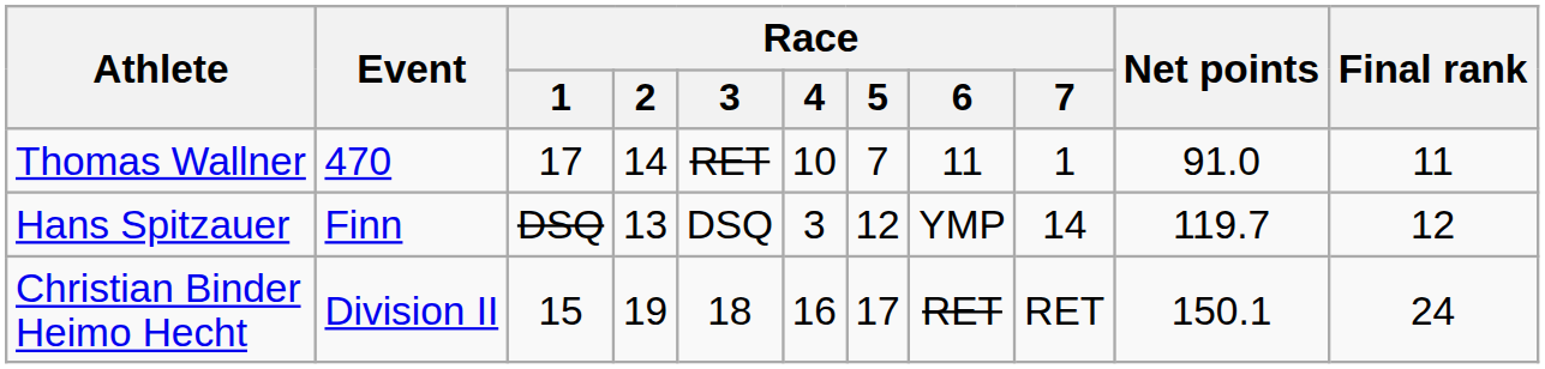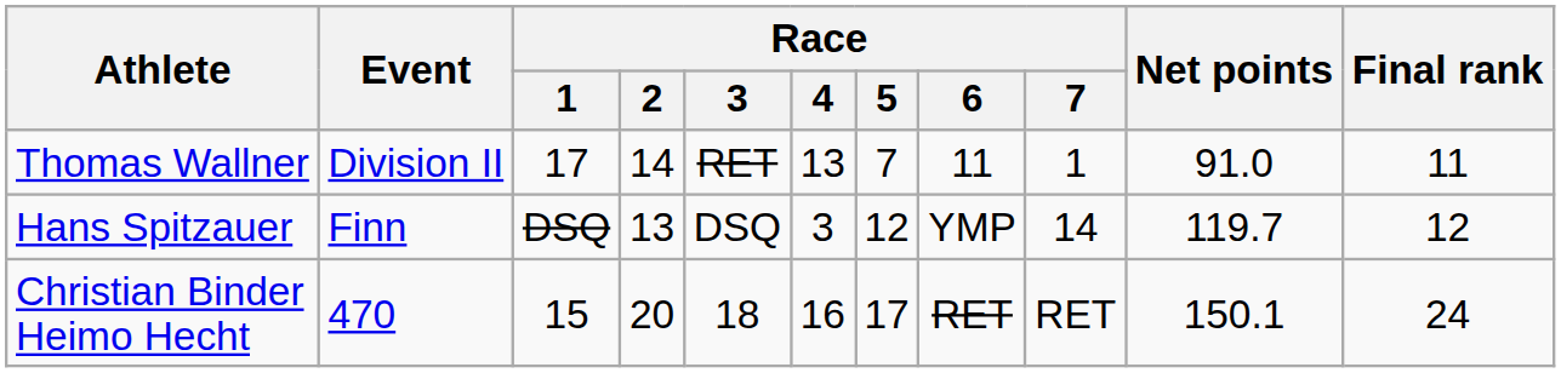Thomas Wallner | Event: 470 -> Division II
Thomas Wallner | Race / 4: 10 -> 13
Christian Binder Heimo Hecht | Event: Division II -> 470
Christian Binder Heimo Hecht | Race / 2: 19 -> 20
